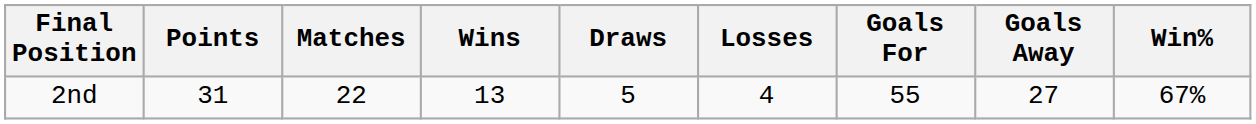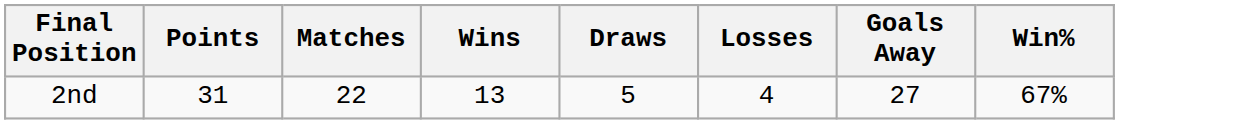- column: Goals For | 55
